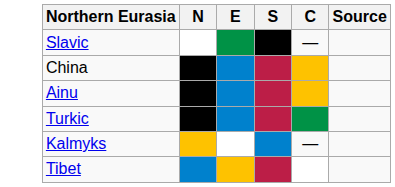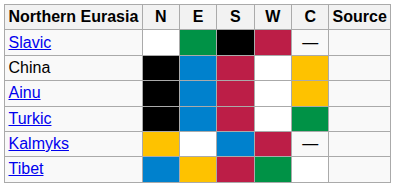+ column: W
